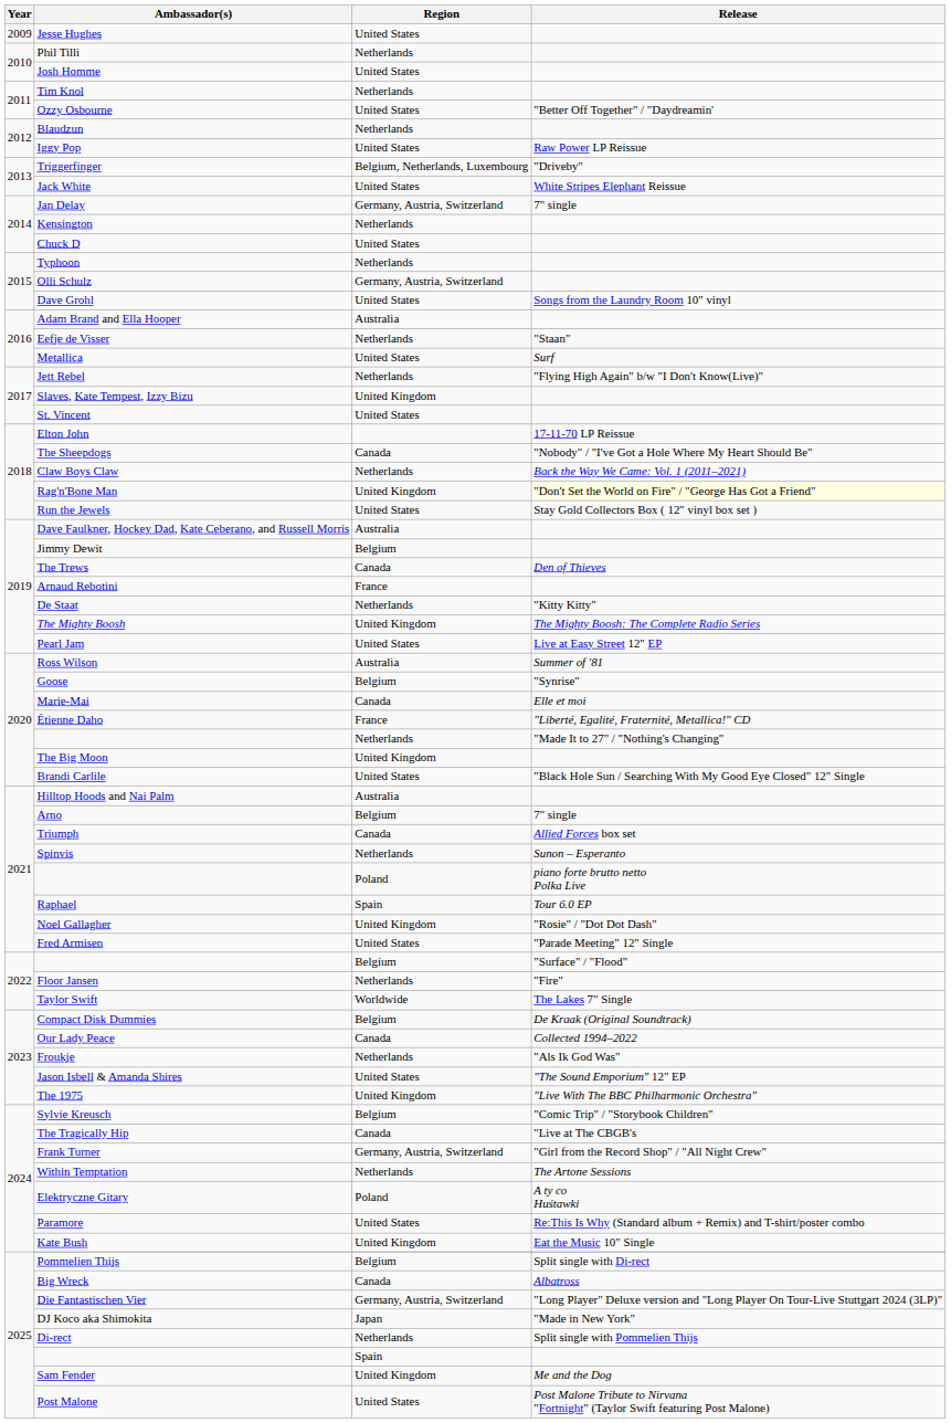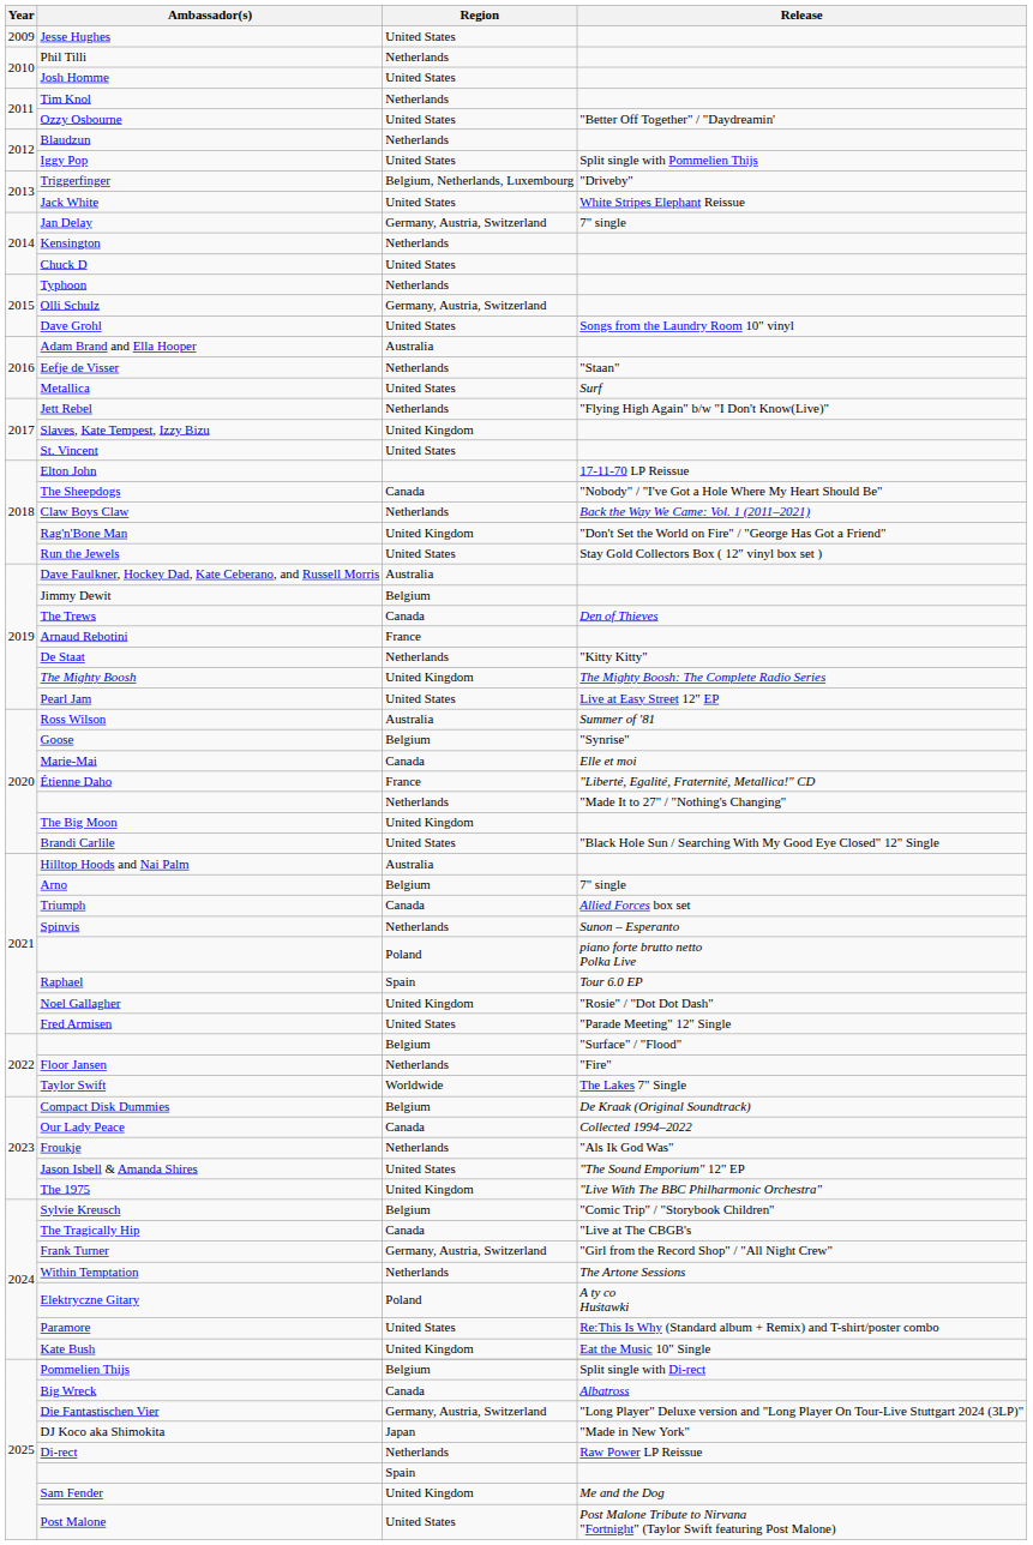Iggy Pop | Release: Raw Power LP Reissue -> Split single with Pommelien Thijs
Rag'n'Bone Man | Release: lightyellow background -> no background
Di-rect | Release: Split single with Pommelien Thijs -> Raw Power LP Reissue
